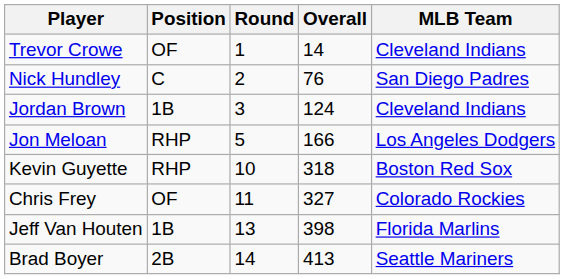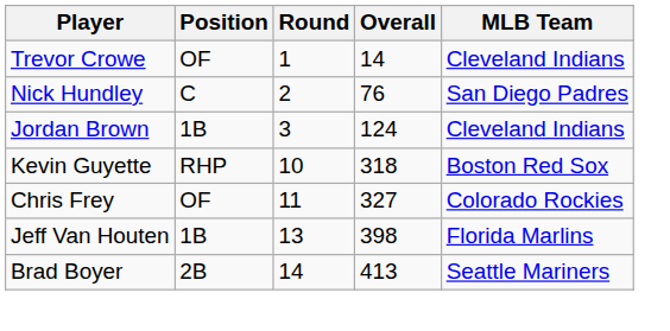- row: Jon Meloan | RHP | 5 | 166 | Los Angeles Dodgers
